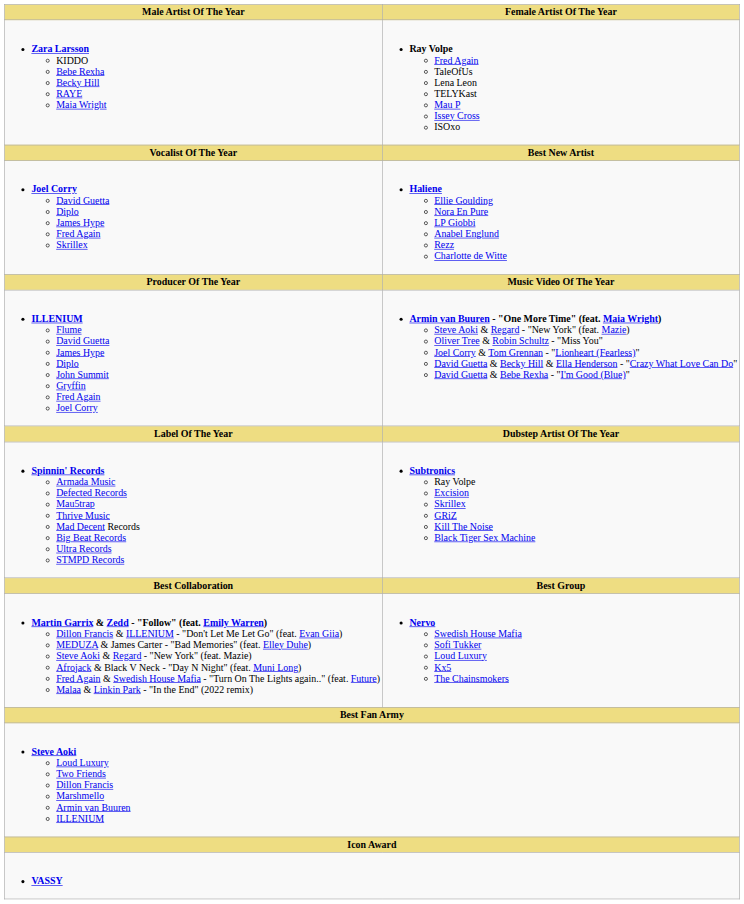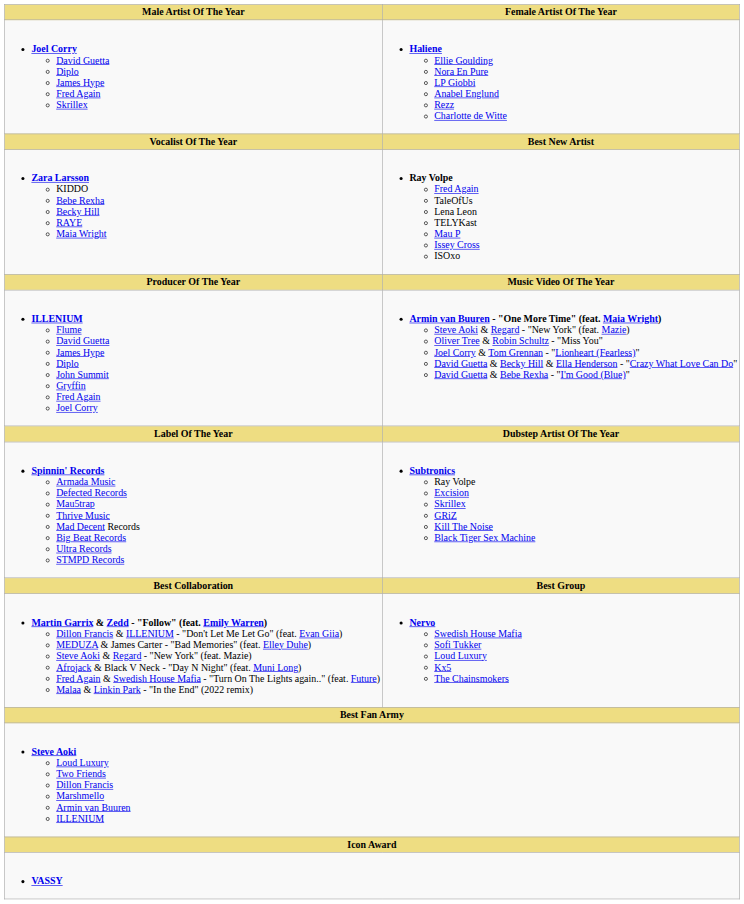rows swapped: Joel Corry David Guetta Diplo James Hype Fred Again Skrillex <-> Zara Larsson KIDDO Bebe Rexha Becky Hill RAYE Maia Wright
